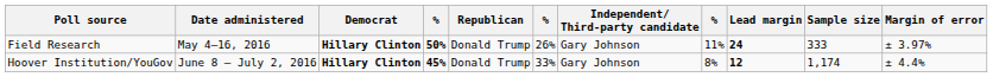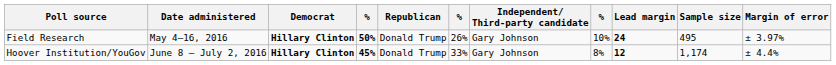Field Research | column 8: 11% -> 10%
Field Research | Sample size: 333 -> 495
